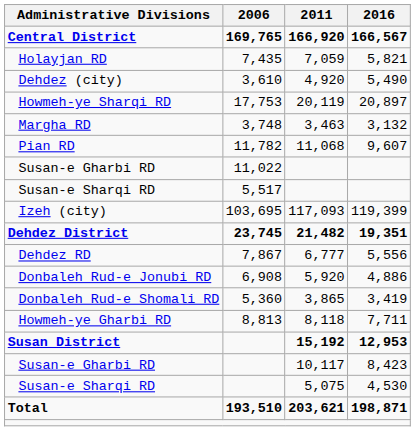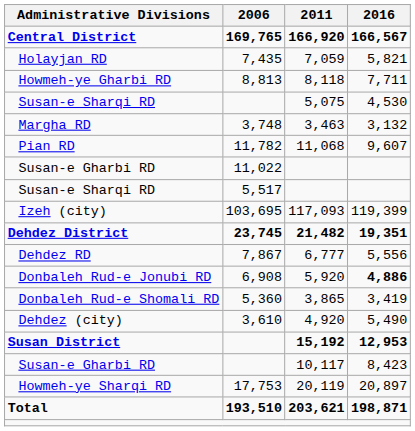rows swapped: Howmeh-ye Gharbi RD <-> Dehdez (city)
rows swapped: Howmeh-ye Sharqi RD <-> Susan-e Sharqi RD / 5,075
Donbaleh Rud-e Jonubi RD | 2016: normal -> bold
